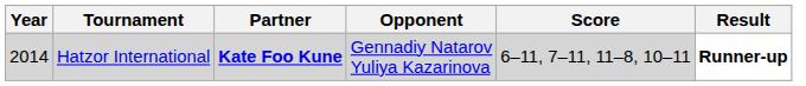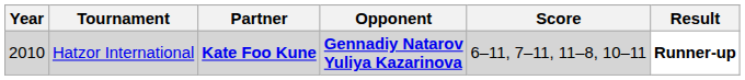Hatzor International | Year: 2014 -> 2010
Hatzor International | Opponent: normal -> bold
